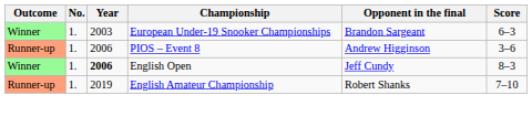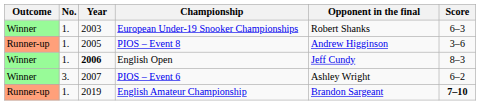European Under-19 Snooker Championships | Opponent in the final: Brandon Sargeant -> Robert Shanks
PIOS – Event 8 | Year: 2006 -> 2005
+ row: Winner | 3. | 2007 | PIOS – Event 6 | Ashley Wright | 6–2
English Amateur Championship | Opponent in the final: Robert Shanks -> Brandon Sargeant
English Amateur Championship | Score: normal -> bold
